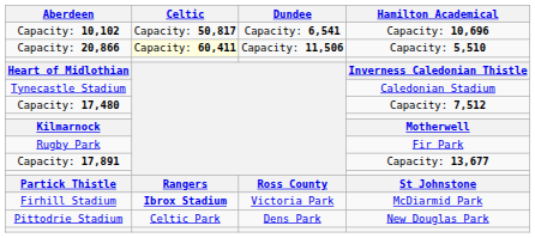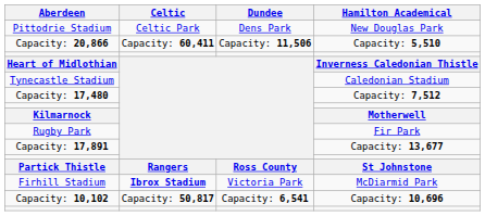rows swapped: Pittodrie Stadium <-> Capacity: 10,102
Capacity: 20,866 | Celtic: lightyellow background -> no background
